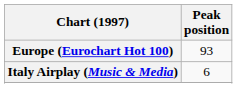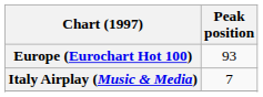Italy Airplay (Music & Media) | Peak position: 6 -> 7
